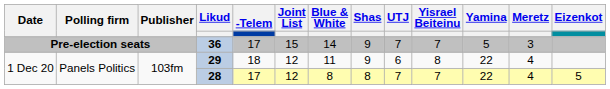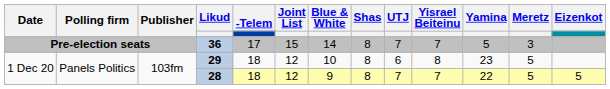36 | Shas: 9 -> 8
29 | Blue & White: 11 -> 10
29 | Shas: 9 -> 8
29 | Yamina: 22 -> 23
29 | Meretz: 4 -> 5
28 | -Telem: 17 -> 18
28 | Blue & White: 8 -> 9
28 | Meretz: 4 -> 5
